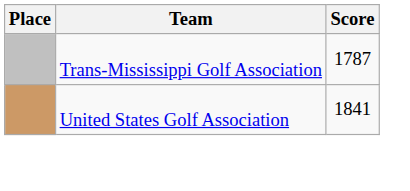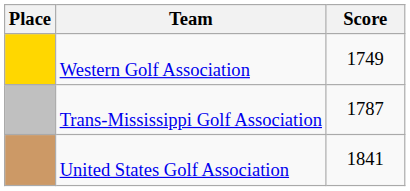+ row: Western Golf Association | 1749
